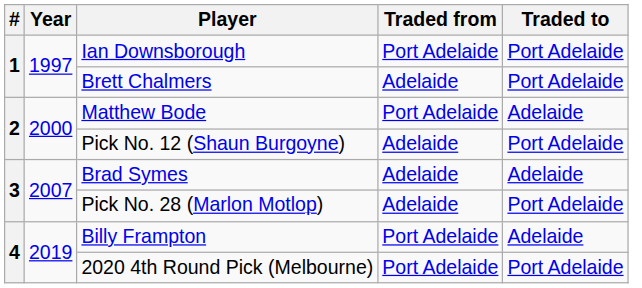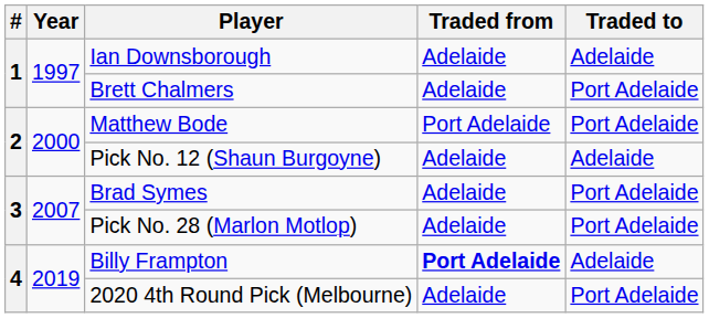Ian Downsborough | Traded from: Port Adelaide -> Adelaide
Ian Downsborough | Traded to: Port Adelaide -> Adelaide
Matthew Bode | Traded to: Adelaide -> Port Adelaide
Pick No. 12 (Shaun Burgoyne) | Traded to: Port Adelaide -> Adelaide
Brad Symes | Traded to: Adelaide -> Port Adelaide
Billy Frampton | Traded from: normal -> bold
2020 4th Round Pick (Melbourne) | Traded from: Port Adelaide -> Adelaide
